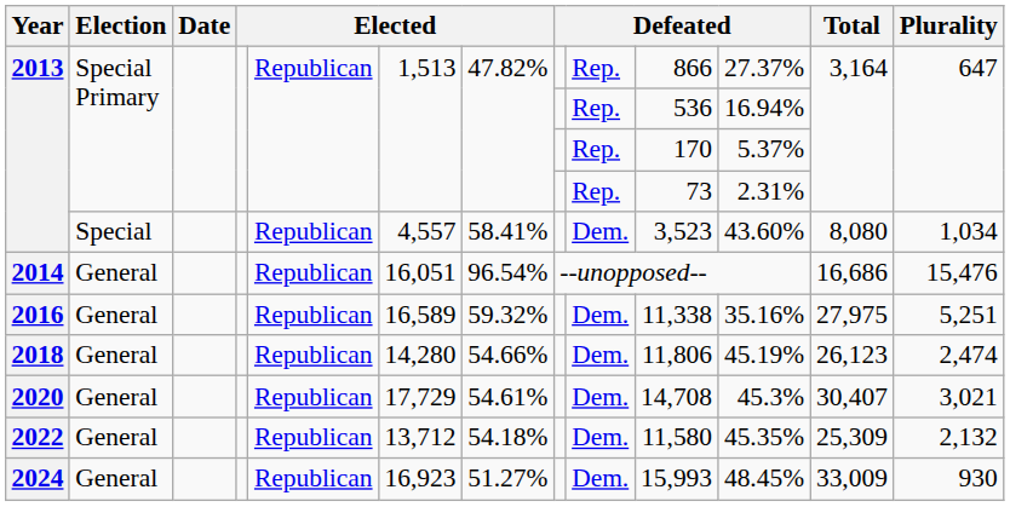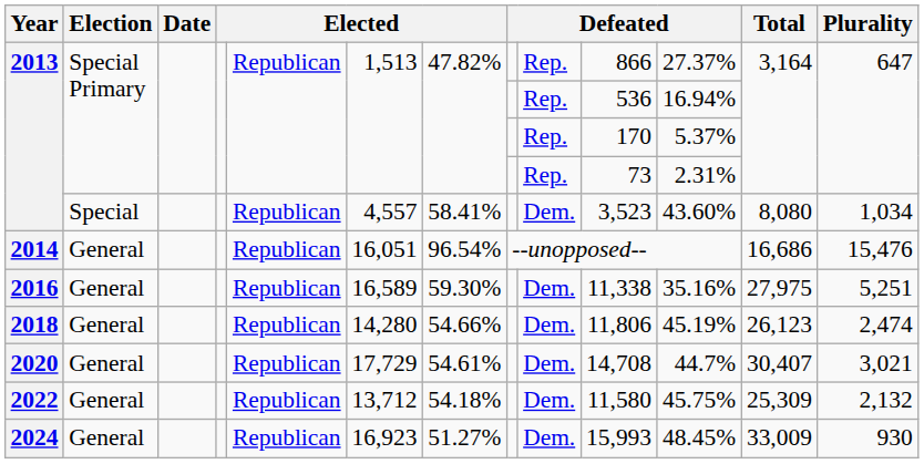2016 | column 7: 59.32% -> 59.30%
2020 | column 11: 45.3% -> 44.7%
2022 | column 11: 45.35% -> 45.75%
